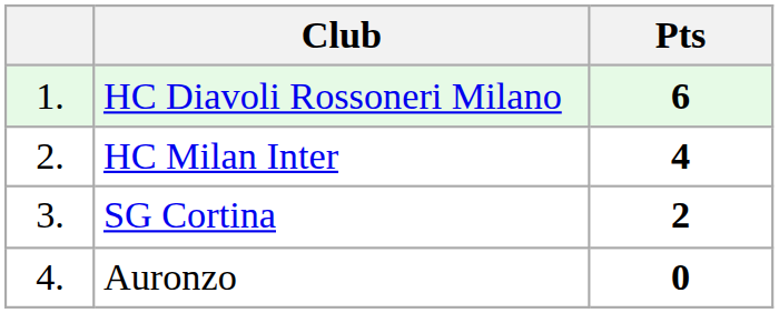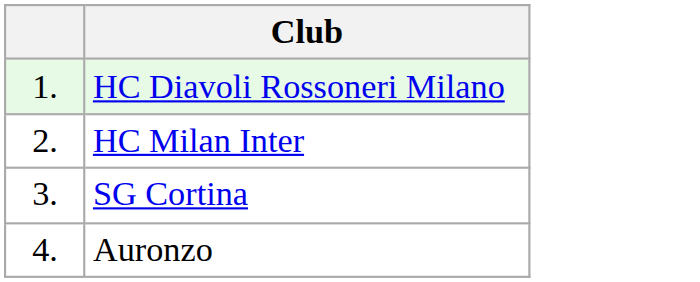- column: Pts | 6 | 4 | 2 | 0
